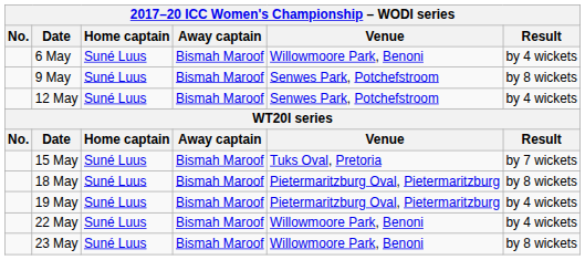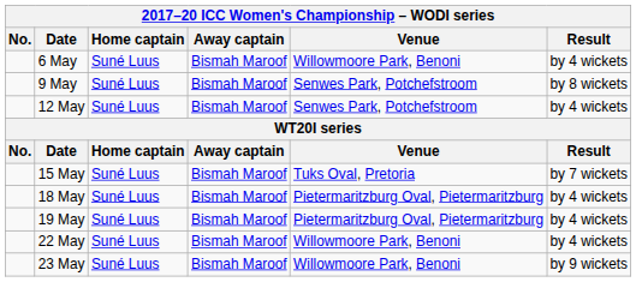18 May | Result: by 8 wickets -> by 4 wickets
23 May | Result: by 8 wickets -> by 9 wickets
